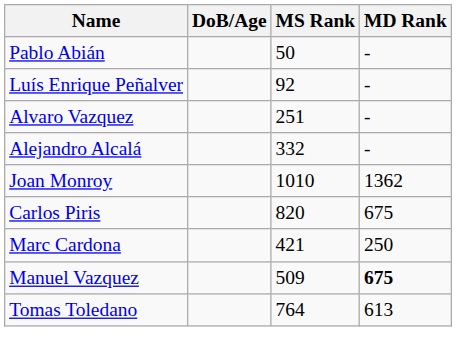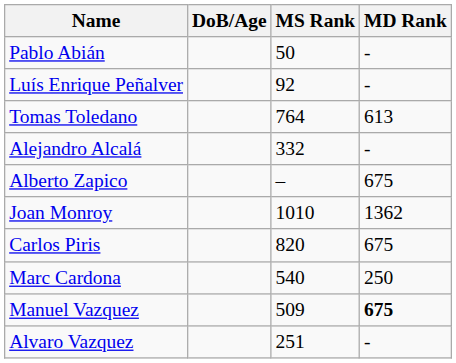rows swapped: Alvaro Vazquez <-> Tomas Toledano
+ row: Alberto Zapico | – | 675
Marc Cardona | MS Rank: 421 -> 540
